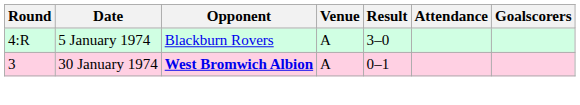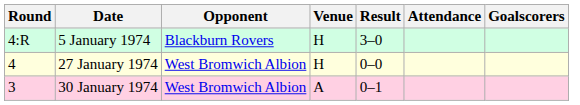5 January 1974 | Venue: A -> H
+ row: 4 | 27 January 1974 | West Bromwich Albion | H | 0–0
30 January 1974 | Opponent: bold -> normal
